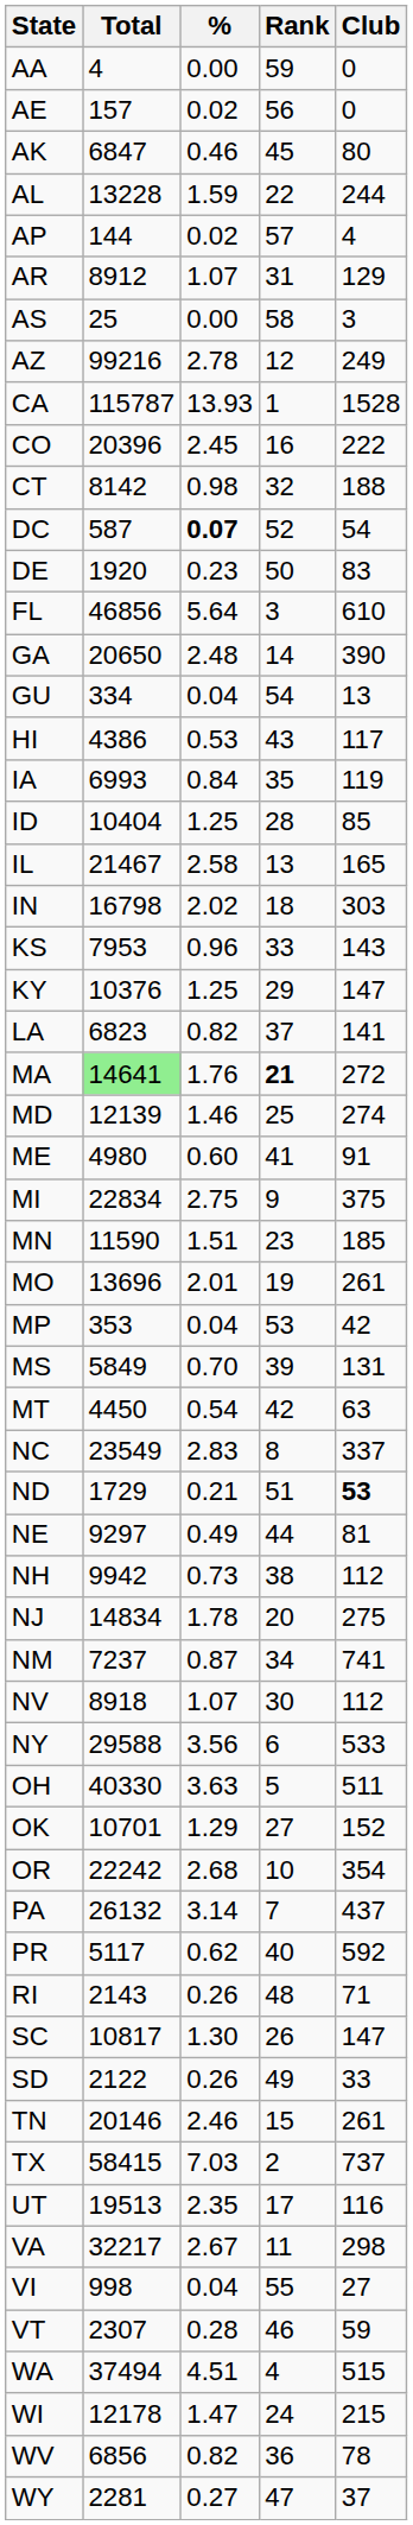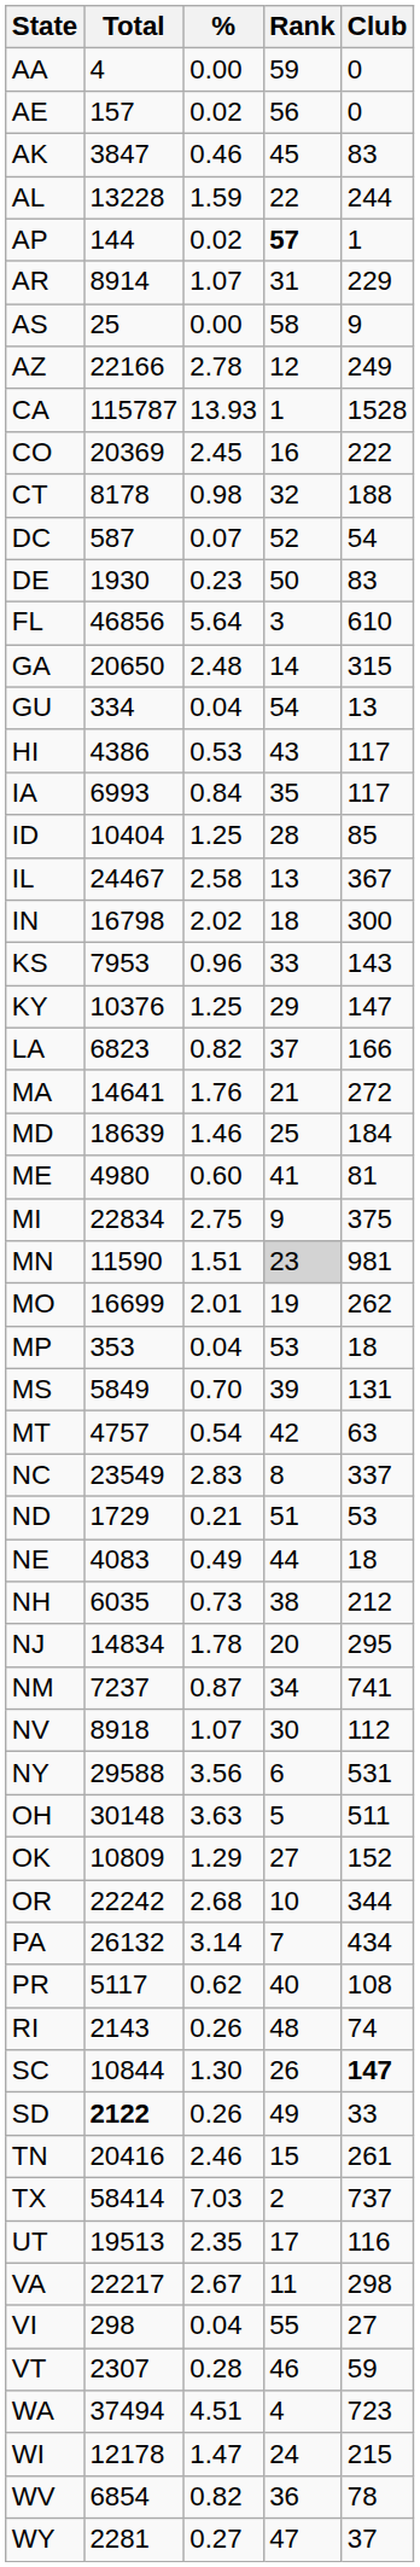AK | Total: 6847 -> 3847
AK | Club: 80 -> 83
AP | Rank: normal -> bold
AP | Club: 4 -> 1
AR | Total: 8912 -> 8914
AR | Club: 129 -> 229
AS | Club: 3 -> 9
AZ | Total: 99216 -> 22166
CO | Total: 20396 -> 20369
CT | Total: 8142 -> 8178
DC | %: bold -> normal
DE | Total: 1920 -> 1930
GA | Club: 390 -> 315
IA | Club: 119 -> 117
IL | Total: 21467 -> 24467
IL | Club: 165 -> 367
IN | Club: 303 -> 300
LA | Club: 141 -> 166
MA | Total: lightgreen background -> no background
MA | Rank: bold -> normal
MD | Total: 12139 -> 18639
MD | Club: 274 -> 184
ME | Club: 91 -> 81
MN | Rank: no background -> lightgrey background
MN | Club: 185 -> 981
MO | Total: 13696 -> 16699
MO | Club: 261 -> 262
MP | Club: 42 -> 18
MT | Total: 4450 -> 4757
ND | Club: bold -> normal
NE | Total: 9297 -> 4083
NE | Club: 81 -> 18
NH | Total: 9942 -> 6035
NH | Club: 112 -> 212
NJ | Club: 275 -> 295
NY | Club: 533 -> 531
OH | Total: 40330 -> 30148
OK | Total: 10701 -> 10809
OR | Club: 354 -> 344
PA | Club: 437 -> 434
PR | Club: 592 -> 108
RI | Club: 71 -> 74
SC | Total: 10817 -> 10844
SC | Club: normal -> bold
SD | Total: normal -> bold
TN | Total: 20146 -> 20416
TX | Total: 58415 -> 58414
VA | Total: 32217 -> 22217
VI | Total: 998 -> 298
WA | Club: 515 -> 723
WV | Total: 6856 -> 6854
